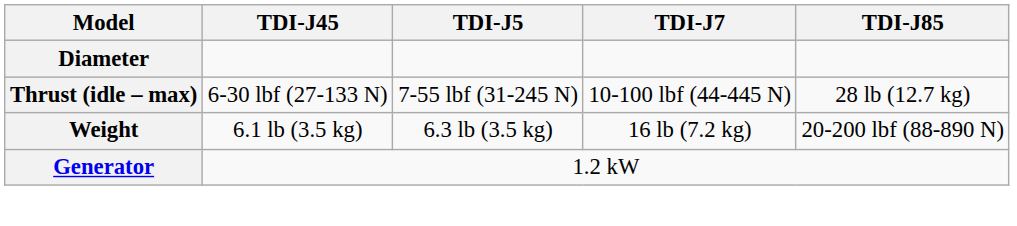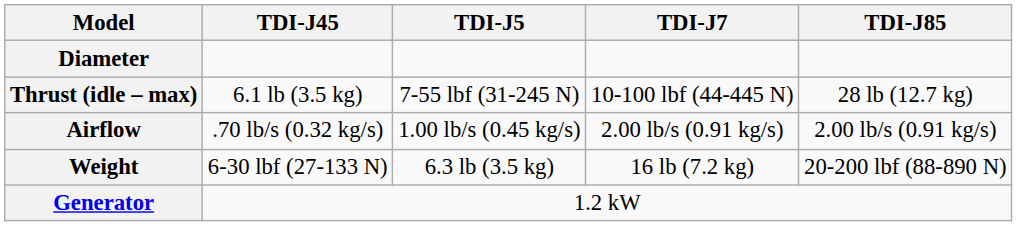Thrust (idle – max) | TDI-J45: 6-30 lbf (27-133 N) -> 6.1 lb (3.5 kg)
+ row: Airflow | .70 lb/s (0.32 kg/s) | 1.00 lb/s (0.45 kg/s) | 2.00 lb/s (0.91 kg/s) | 2.00 lb/s (0.91 kg/s)
Weight | TDI-J45: 6.1 lb (3.5 kg) -> 6-30 lbf (27-133 N)
